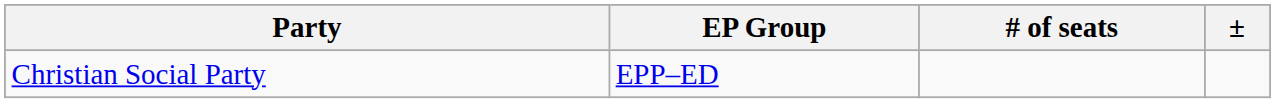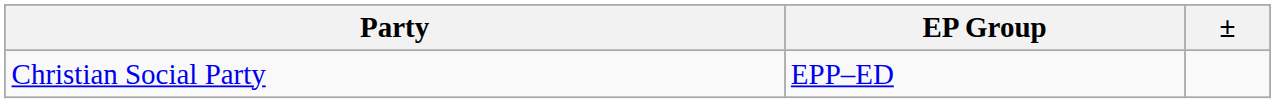- column: # of seats
